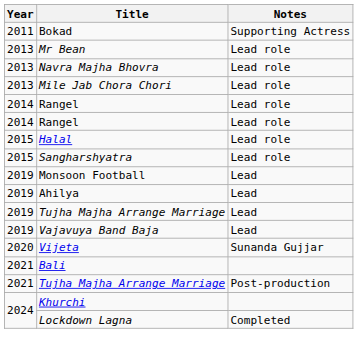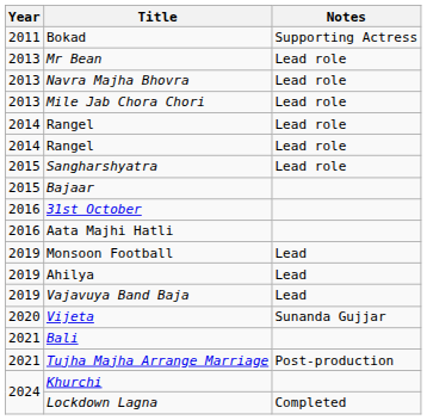- row: 2015 | Halal | Lead role
+ row: 2015 | Bajaar
+ row: 2016 | 31st October
+ row: 2016 | Aata Majhi Hatli
- row: 2019 | Tujha Majha Arrange Marriage | Lead
